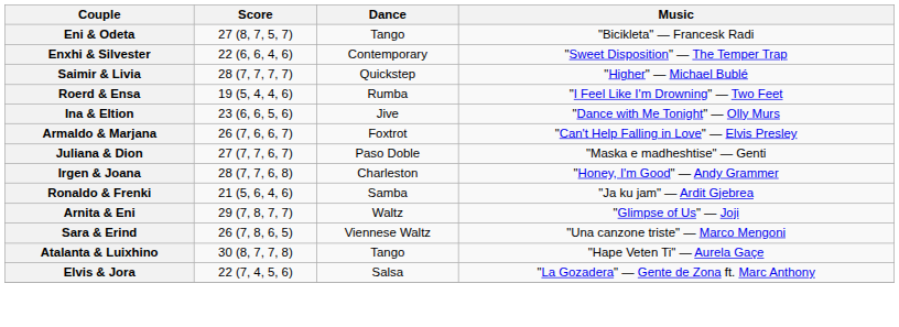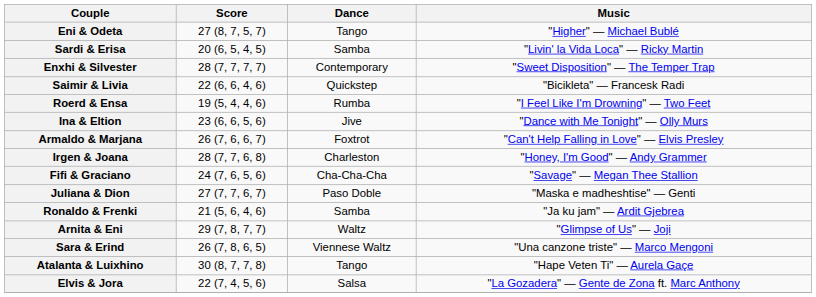Eni & Odeta | Music: "Bicikleta" — Francesk Radi -> "Higher" — Michael Bublé
+ row: Sardi & Erisa | 20 (6, 5, 4, 5) | Samba | "Livin' la Vida Loca" — Ricky Martin
Enxhi & Silvester | Score: 22 (6, 6, 4, 6) -> 28 (7, 7, 7, 7)
Saimir & Livia | Score: 28 (7, 7, 7, 7) -> 22 (6, 6, 4, 6)
Saimir & Livia | Music: "Higher" — Michael Bublé -> "Bicikleta" — Francesk Radi
rows swapped: Juliana & Dion <-> Irgen & Joana
+ row: Fifi & Graciano | 24 (7, 6, 5, 6) | Cha-Cha-Cha | "Savage" — Megan Thee Stallion
